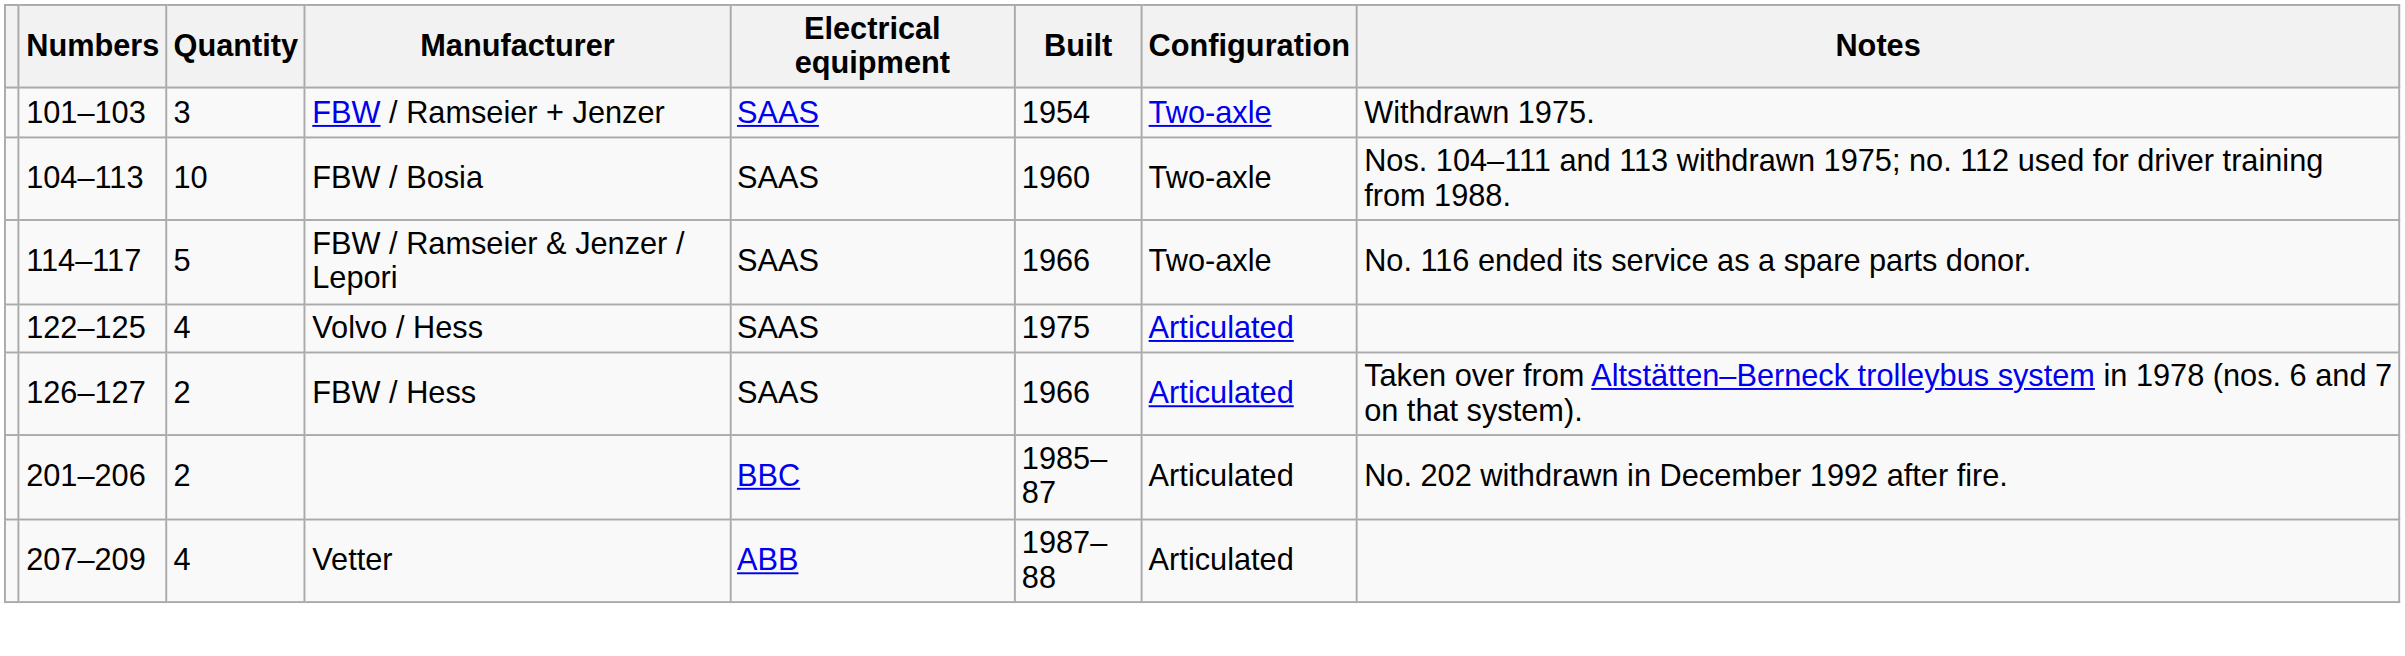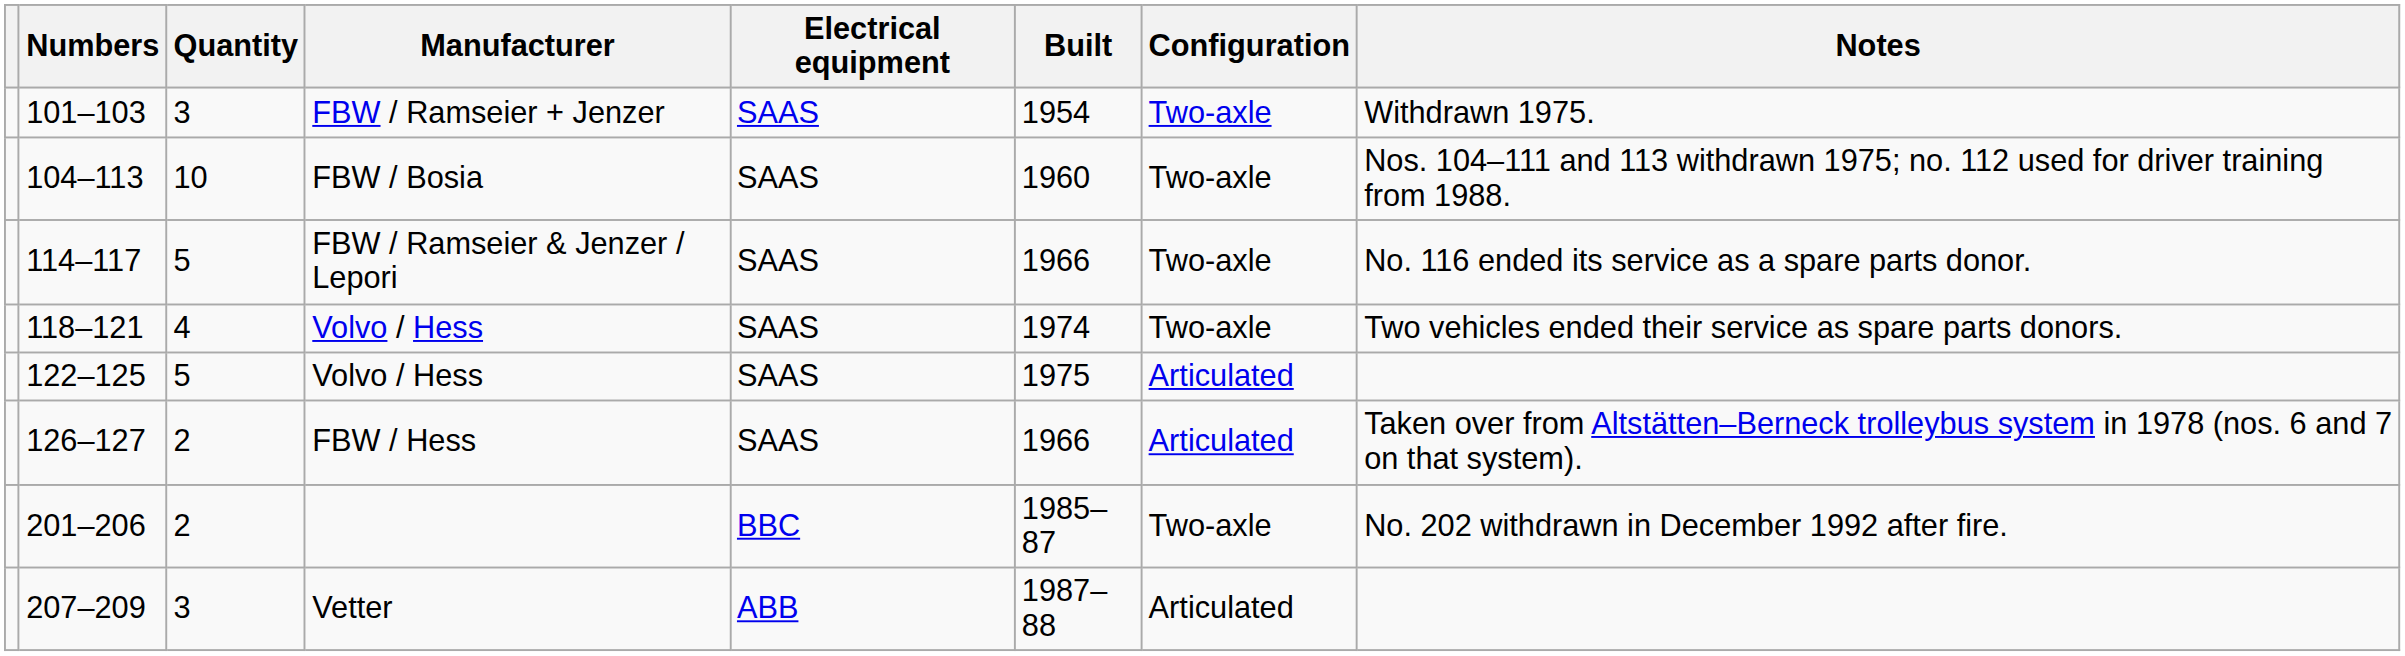+ row: 118–121 | 4 | Volvo / Hess | SAAS | 1974 | Two-axle | Two vehicles ended their service as spare parts donors.
122–125 | Quantity: 4 -> 5
201–206 | Configuration: Articulated -> Two-axle
207–209 | Quantity: 4 -> 3
